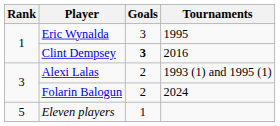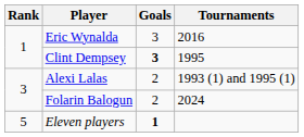Eric Wynalda | Tournaments: 1995 -> 2016
Clint Dempsey | Tournaments: 2016 -> 1995
Eleven players | Goals: normal -> bold
